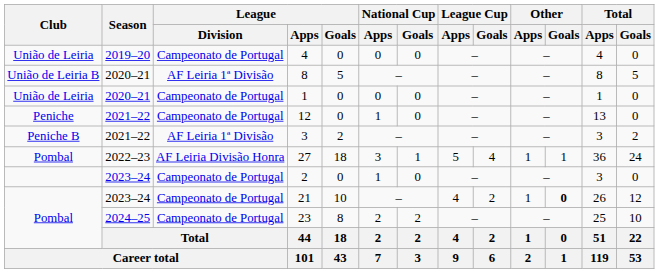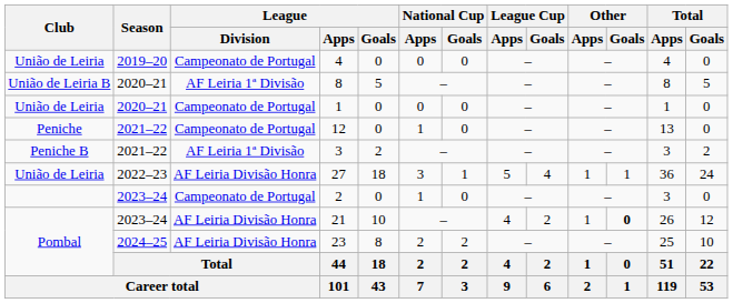27 | Club: Pombal -> União de Leiria
21 | League / Division: Campeonato de Portugal -> AF Leiria Divisão Honra
23 | League / Division: Campeonato de Portugal -> AF Leiria Divisão Honra
